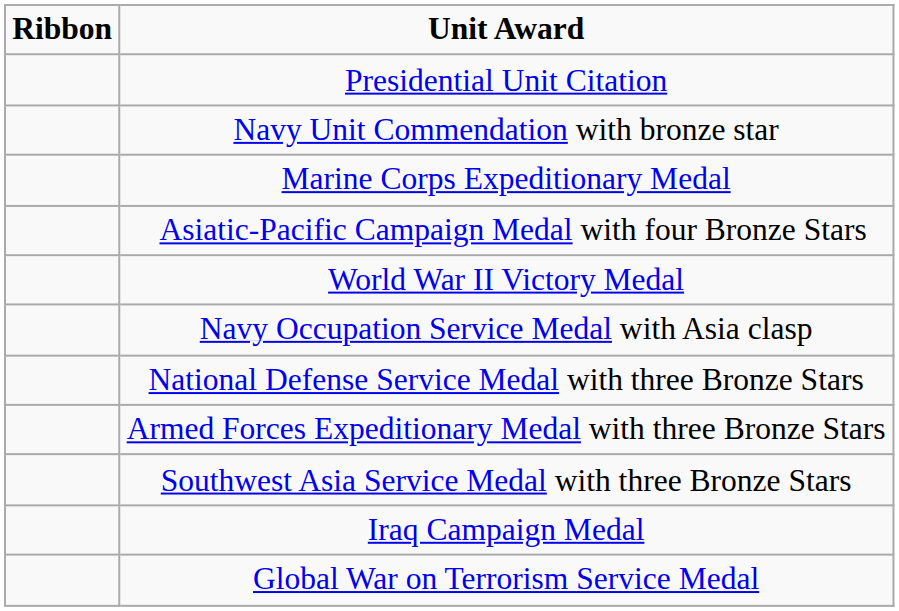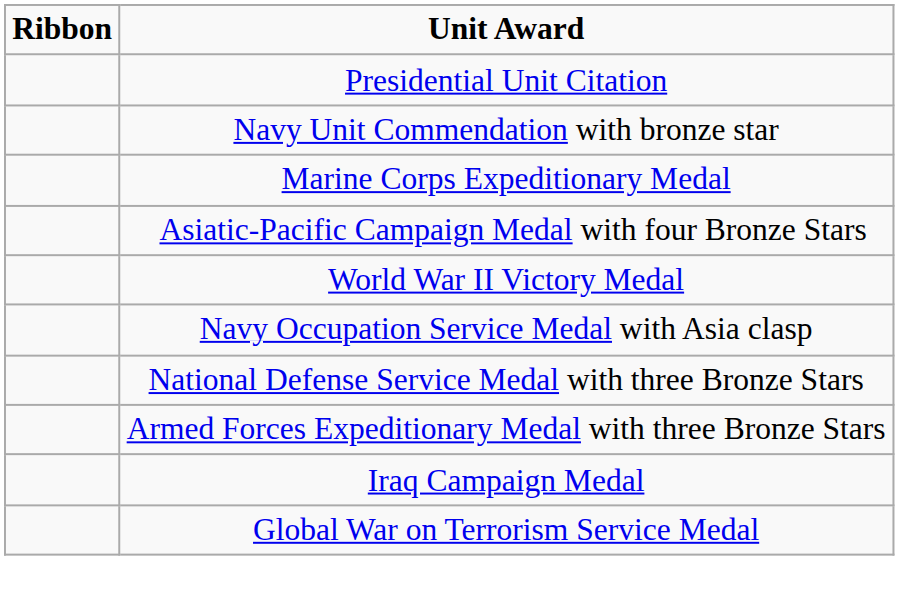- row: Southwest Asia Service Medal with three Bronze Stars
